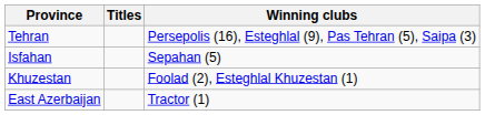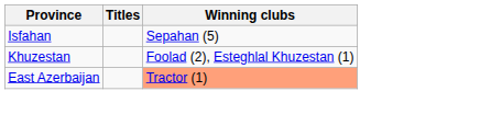- row: Tehran | Persepolis (16), Esteghlal (9), Pas Tehran (5), Saipa (3)
East Azerbaijan | Winning clubs: no background -> lightsalmon background
